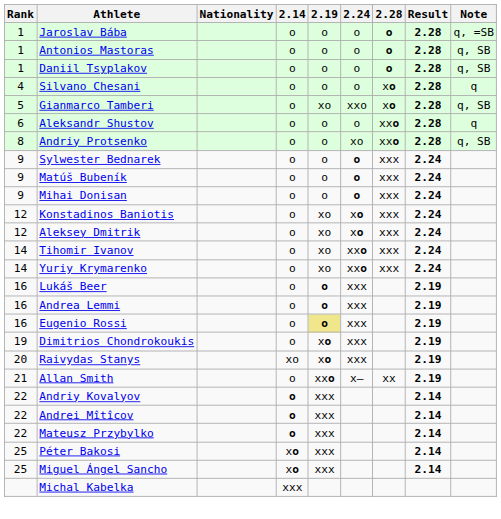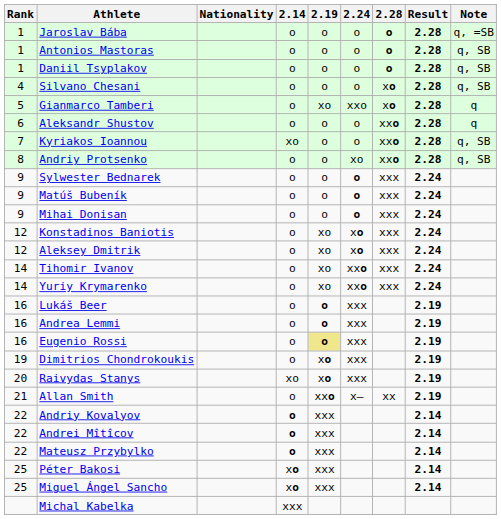Silvano Chesani | Note: q -> q, SB
Gianmarco Tamberi | Note: q, SB -> q
+ row: 7 | Kyriakos Ioannou | xo | o | o | xxo | 2.28 | q, SB
